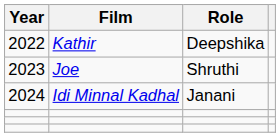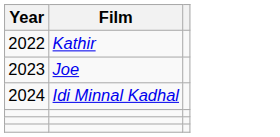- column: Role | Deepshika | Shruthi | Janani
